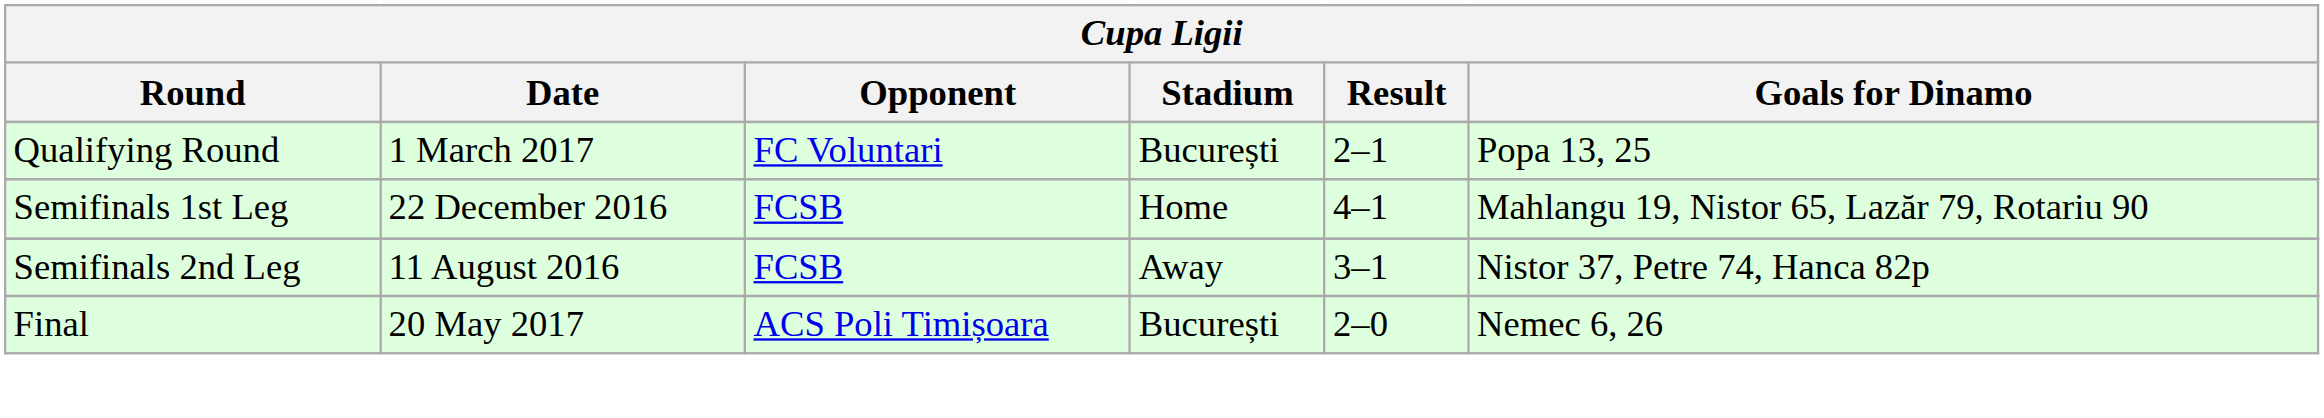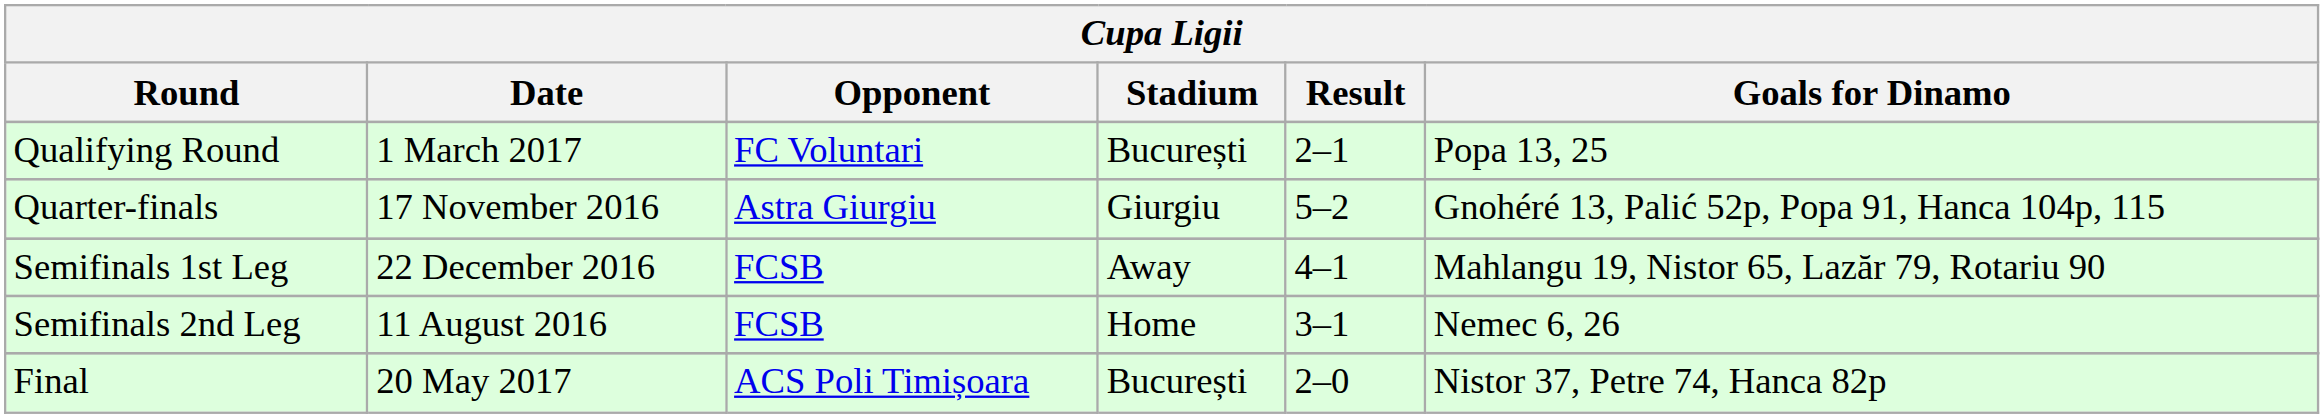+ row: Quarter-finals | 17 November 2016 | Astra Giurgiu | Giurgiu | 5–2 | Gnohéré 13, Palić 52p, Popa 91, Hanca 104p, 115
Semifinals 1st Leg | Stadium: Home -> Away
Semifinals 2nd Leg | Stadium: Away -> Home
Semifinals 2nd Leg | Goals for Dinamo: Nistor 37, Petre 74, Hanca 82p -> Nemec 6, 26
Final | Goals for Dinamo: Nemec 6, 26 -> Nistor 37, Petre 74, Hanca 82p
